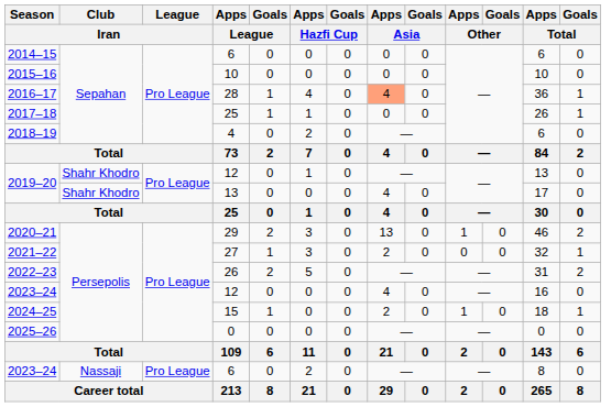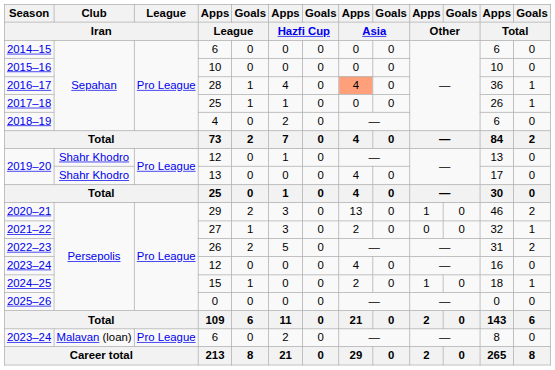2023–24 / 6 | Club / Iran: Nassaji -> Malavan (loan)
